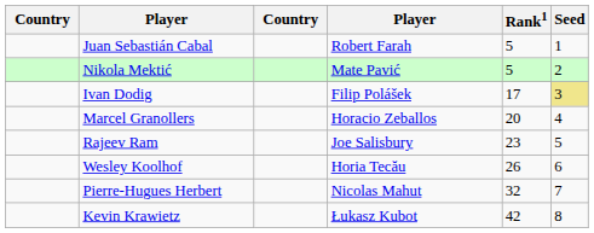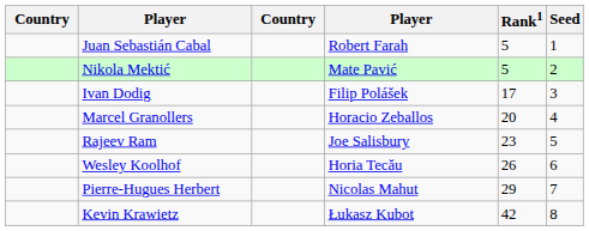Ivan Dodig | Seed: khaki background -> no background
Pierre-Hugues Herbert | Rank1: 32 -> 29
